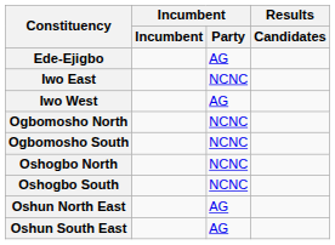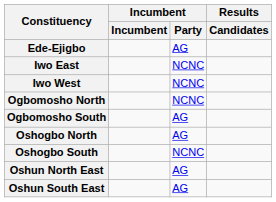Iwo West | Incumbent / Party: AG -> NCNC
Ogbomosho South | Incumbent / Party: NCNC -> AG
Oshogbo North | Incumbent / Party: NCNC -> AG
